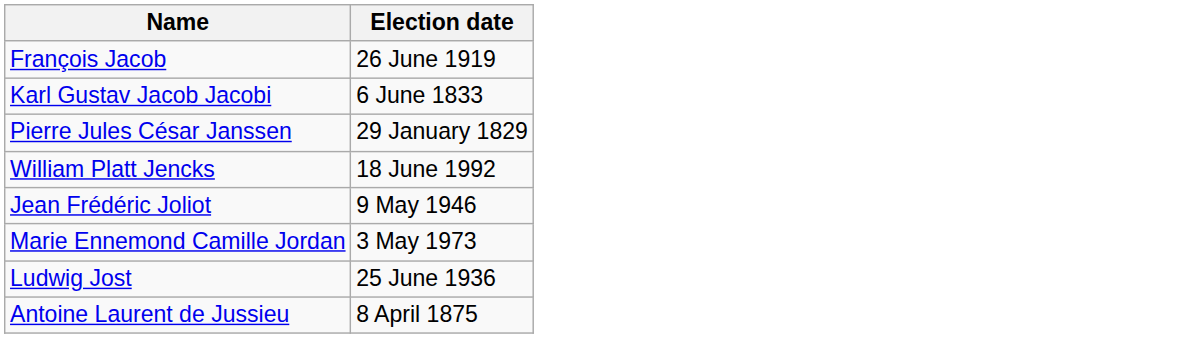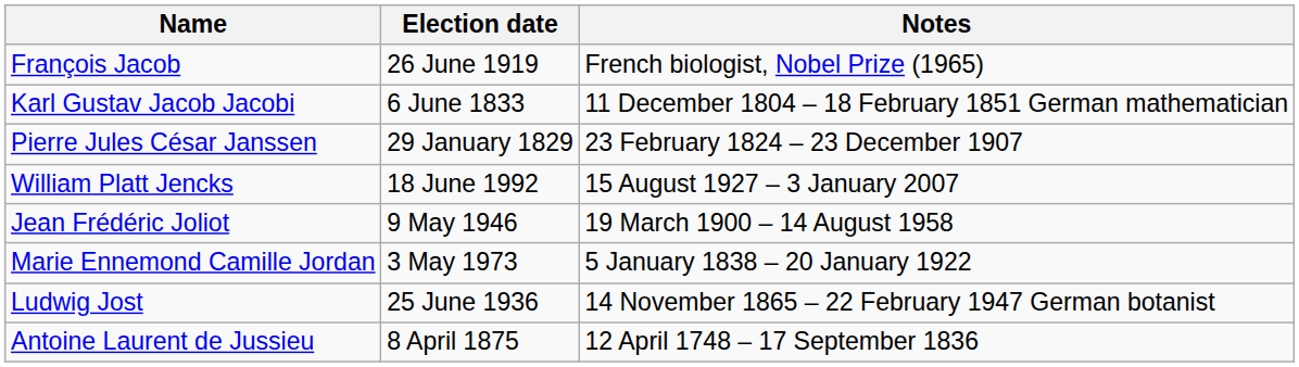+ column: Notes | French biologist, Nobel Prize (1965) | 11 December 1804 – 18 February 1851 German mathematician | 23 February 1824 – 23 December 1907 | 15 August 1927 – 3 January 2007 | 19 March 1900 – 14 August 1958 | 5 January 1838 – 20 January 1922 | 14 November 1865 – 22 February 1947 German botanist | 12 April 1748 – 17 September 1836
